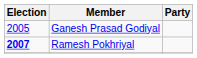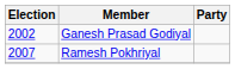Ganesh Prasad Godiyal | Election: 2005 -> 2002
Ramesh Pokhriyal | Election: bold -> normal
